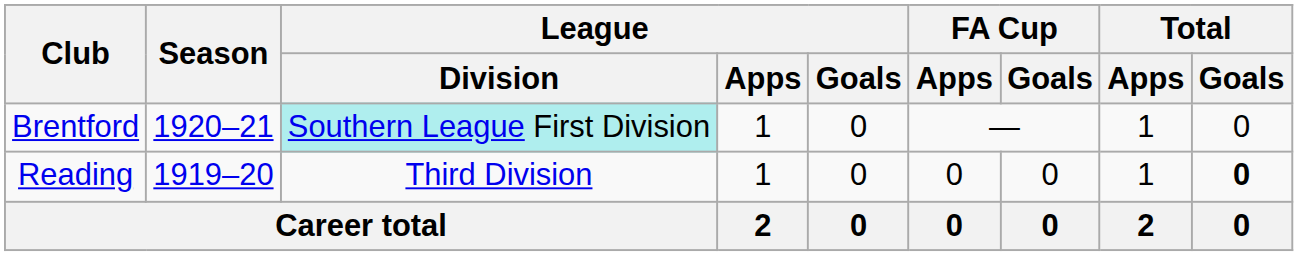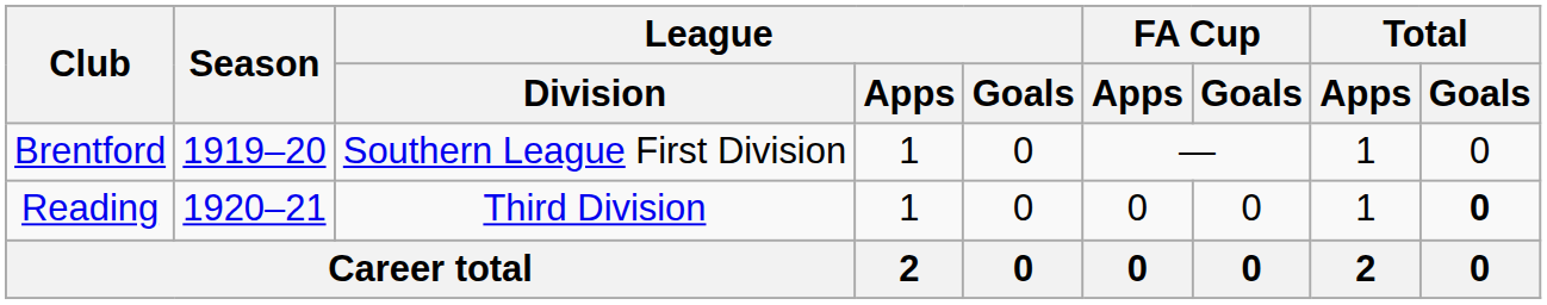Brentford | Season: 1920–21 -> 1919–20
Brentford | League / Division: paleturquoise background -> no background
Reading | Season: 1919–20 -> 1920–21
